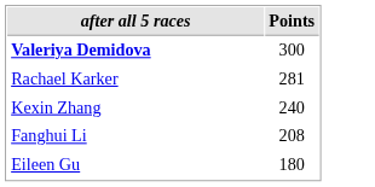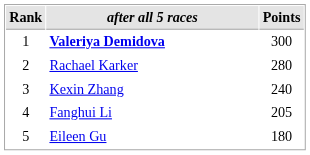+ column: Rank | 1 | 2 | 3 | 4 | 5
Rachael Karker | Points: 281 -> 280
Fanghui Li | Points: 208 -> 205
